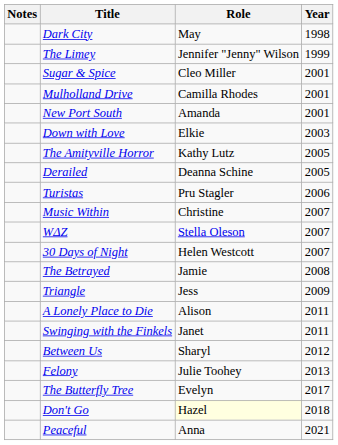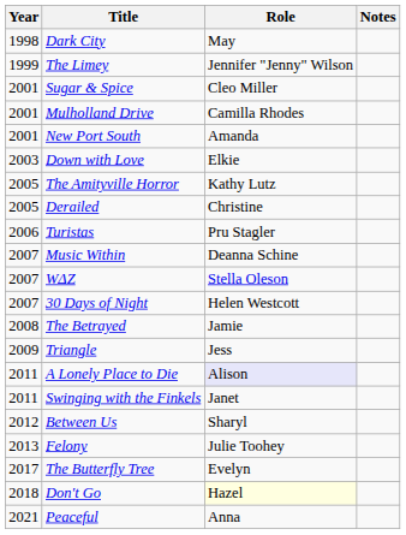columns swapped: Year <-> Notes
Derailed | Role: Deanna Schine -> Christine
Music Within | Role: Christine -> Deanna Schine
A Lonely Place to Die | Role: no background -> lavender background
